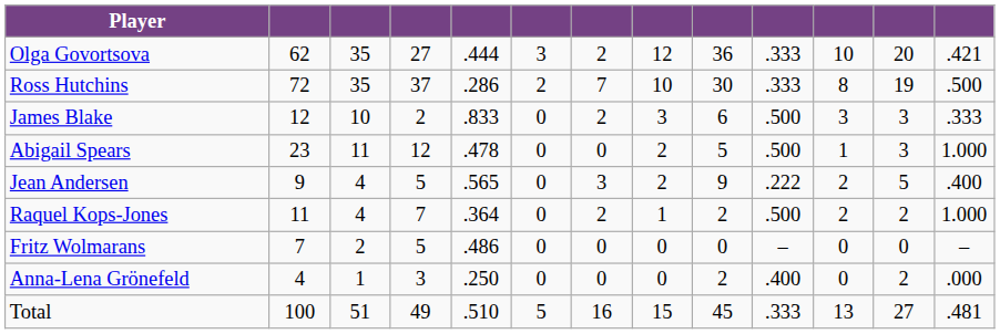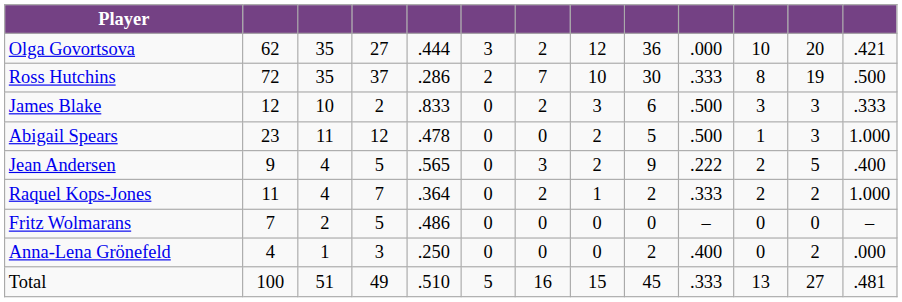Olga Govortsova | column 10: .333 -> .000
Raquel Kops-Jones | column 10: .500 -> .333
